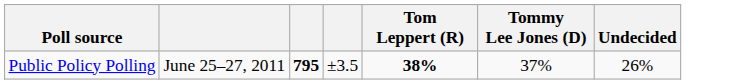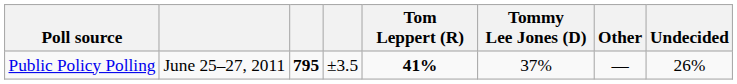+ column: Other | —
Public Policy Polling | Tom Leppert (R): 38% -> 41%
